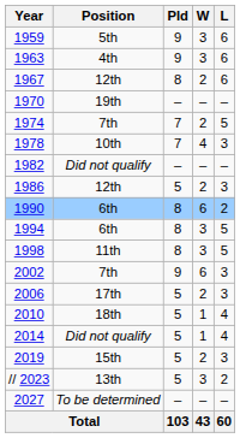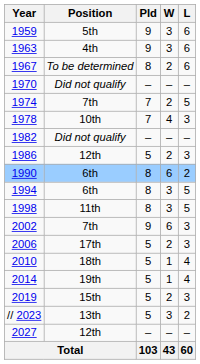1967 | Position: 12th -> To be determined
1970 | Position: 19th -> Did not qualify
2014 | Position: Did not qualify -> 19th
2027 | Position: To be determined -> 12th
